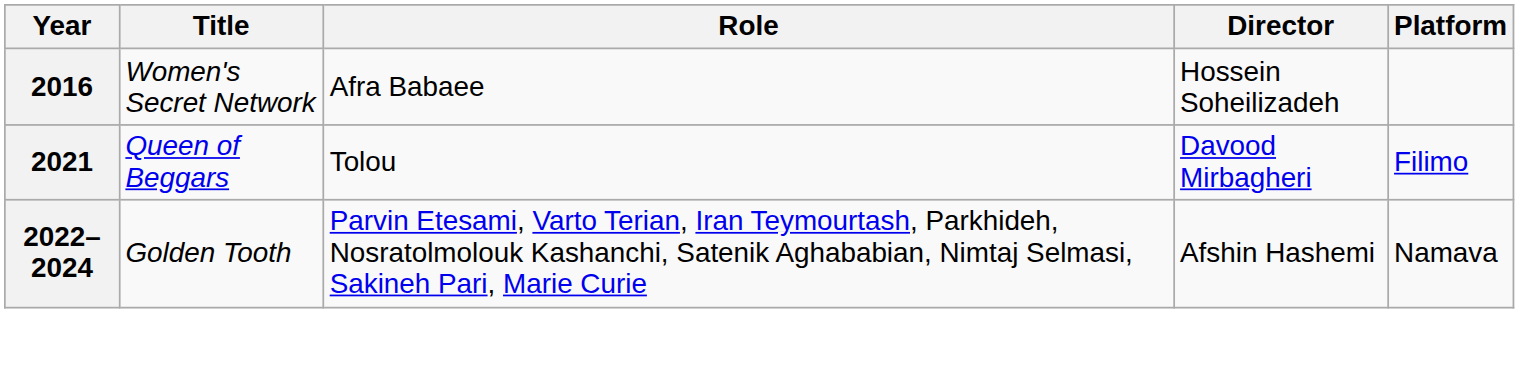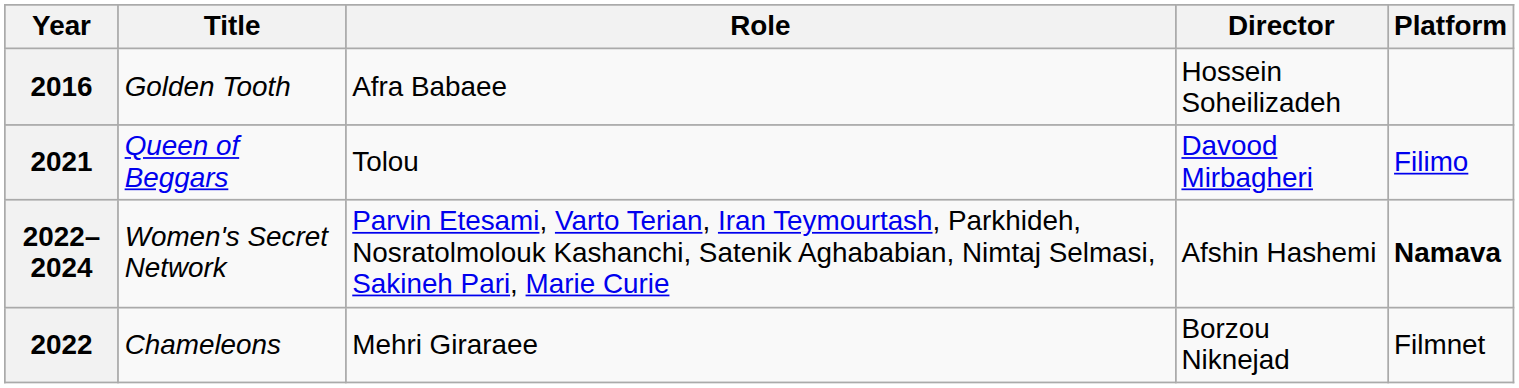2016 | Title: Women's Secret Network -> Golden Tooth
2022–2024 | Title: Golden Tooth -> Women's Secret Network
2022–2024 | Platform: normal -> bold
+ row: 2022 | Chameleons | Mehri Giraraee | Borzou Niknejad | Filmnet
